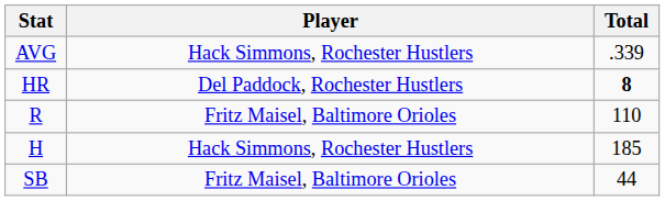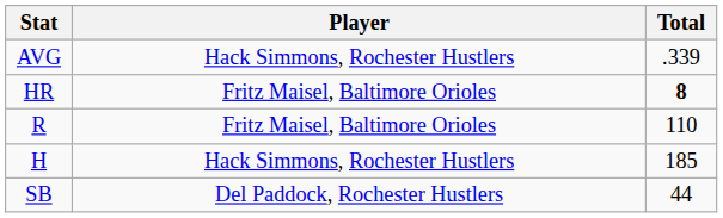HR | Player: Del Paddock, Rochester Hustlers -> Fritz Maisel, Baltimore Orioles
SB | Player: Fritz Maisel, Baltimore Orioles -> Del Paddock, Rochester Hustlers
